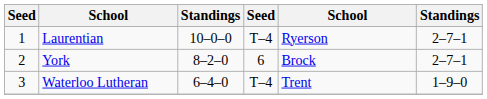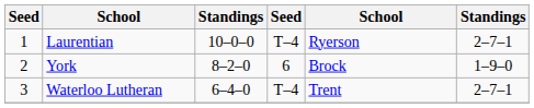York | column 6: 2–7–1 -> 1–9–0
Waterloo Lutheran | column 6: 1–9–0 -> 2–7–1
